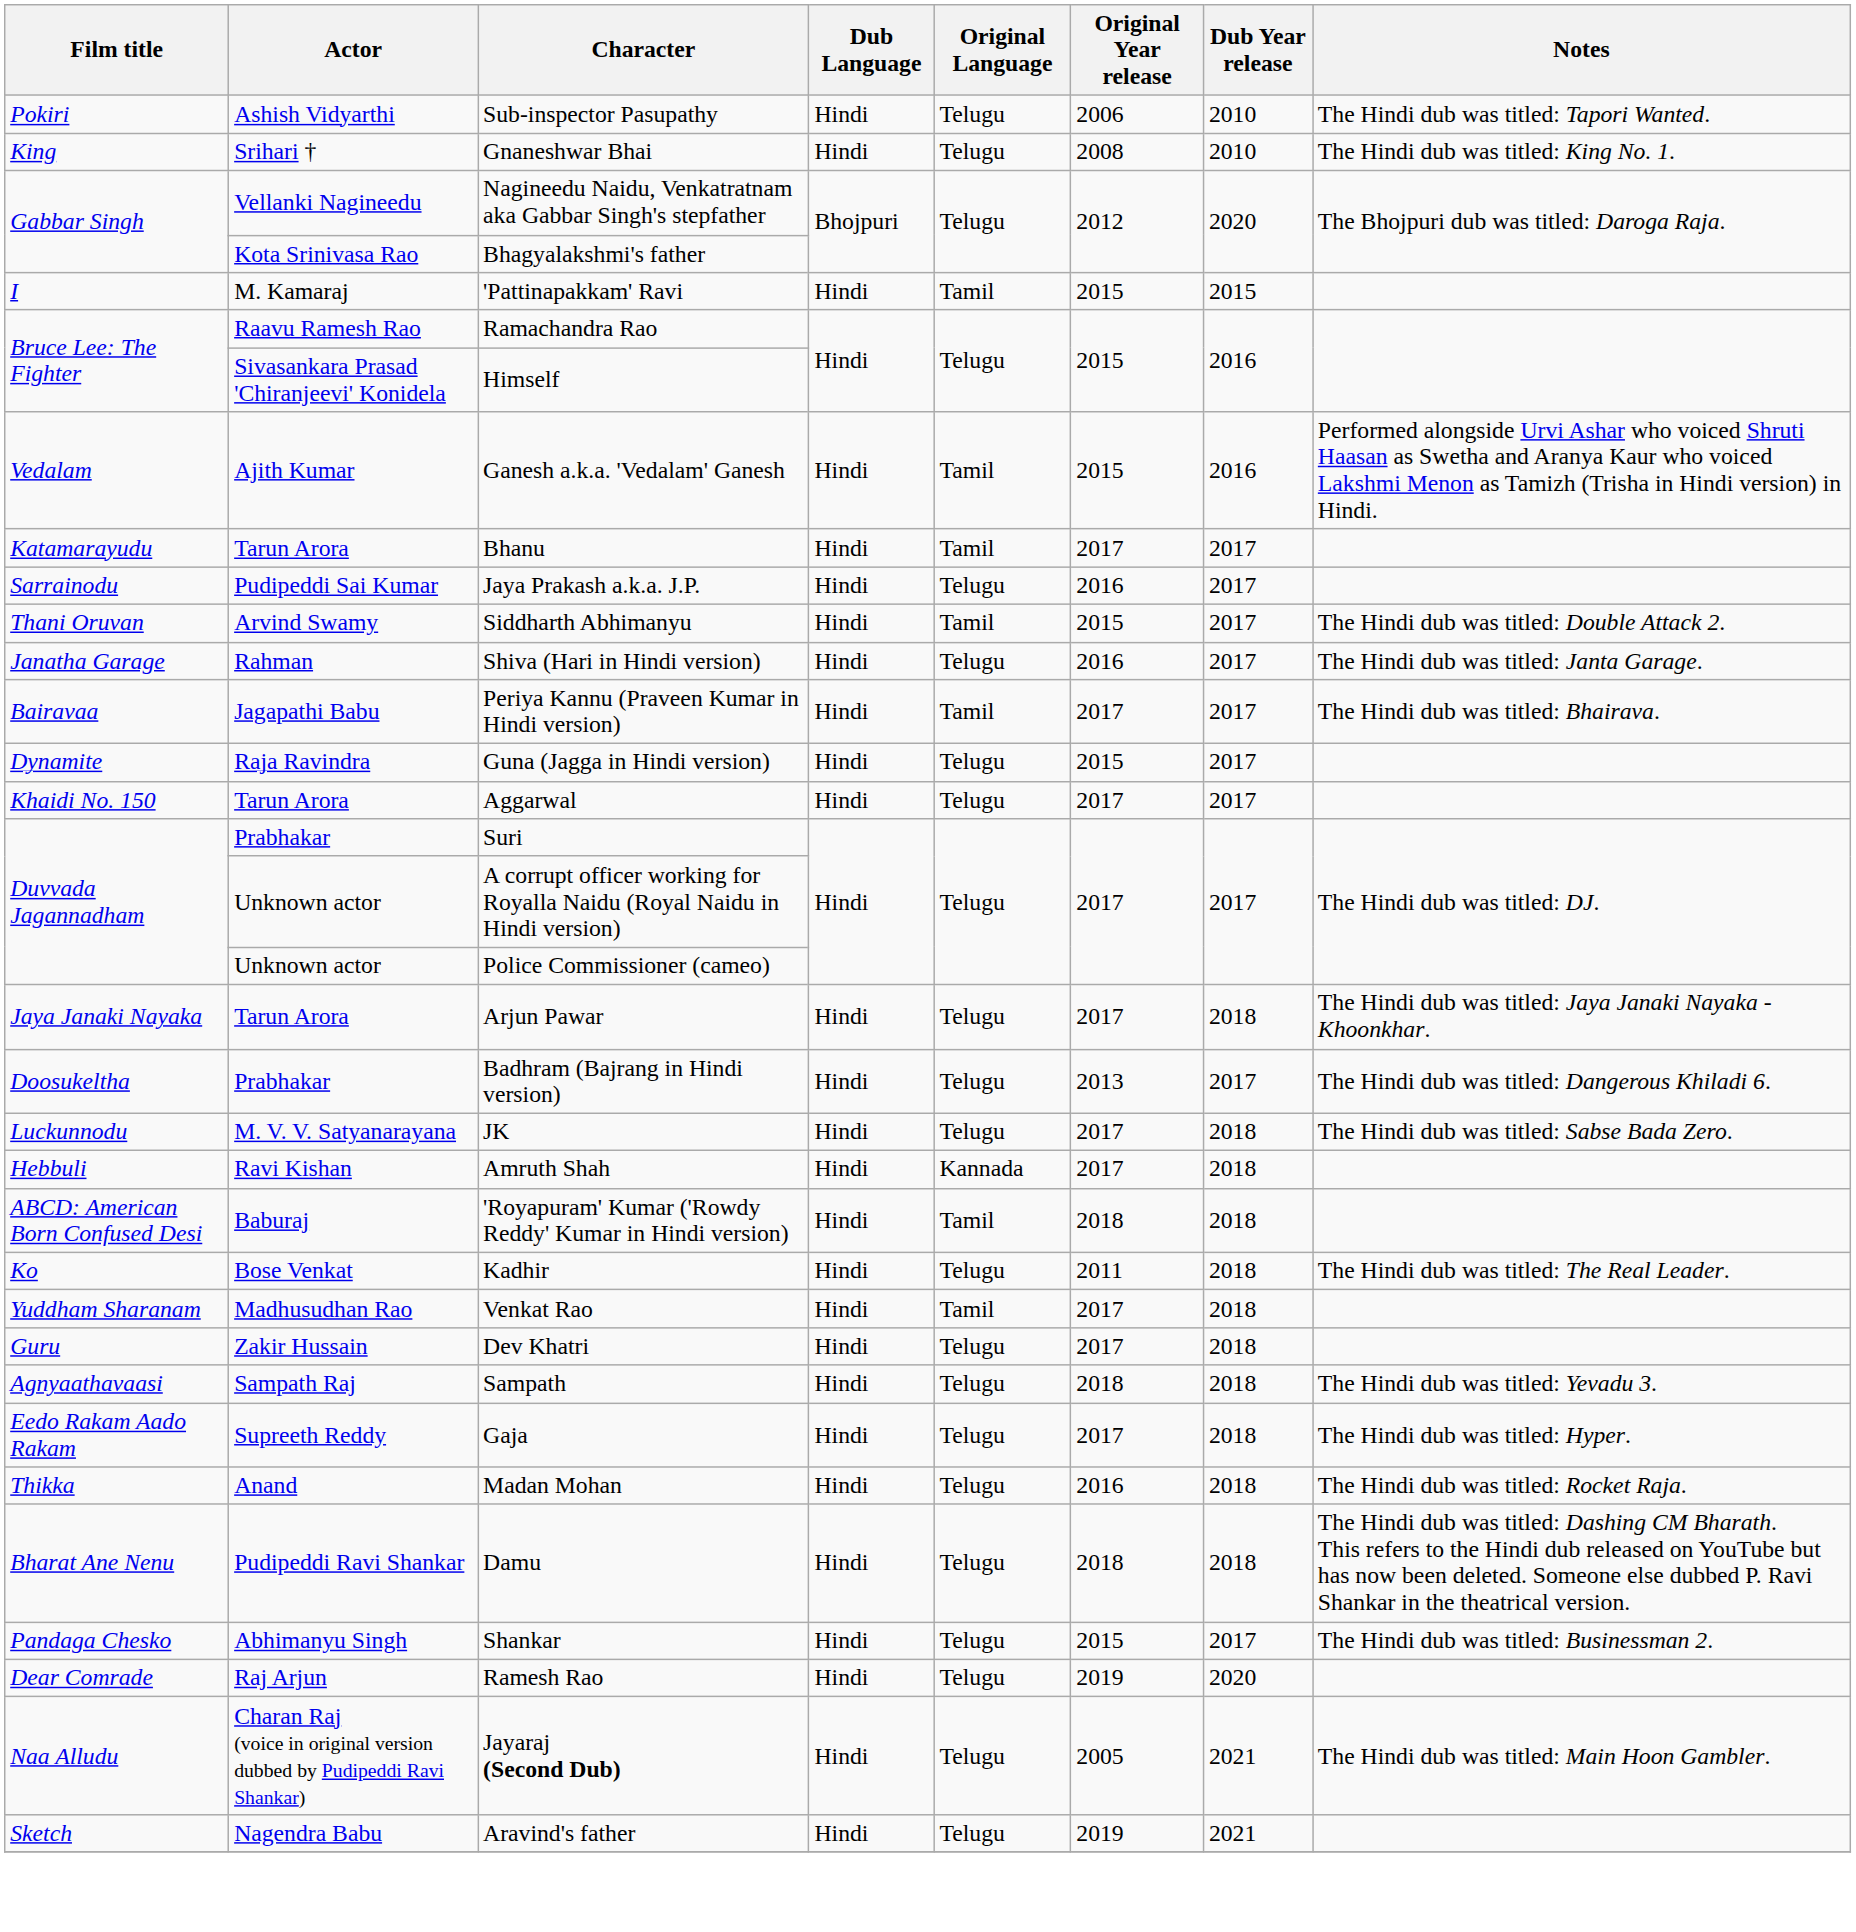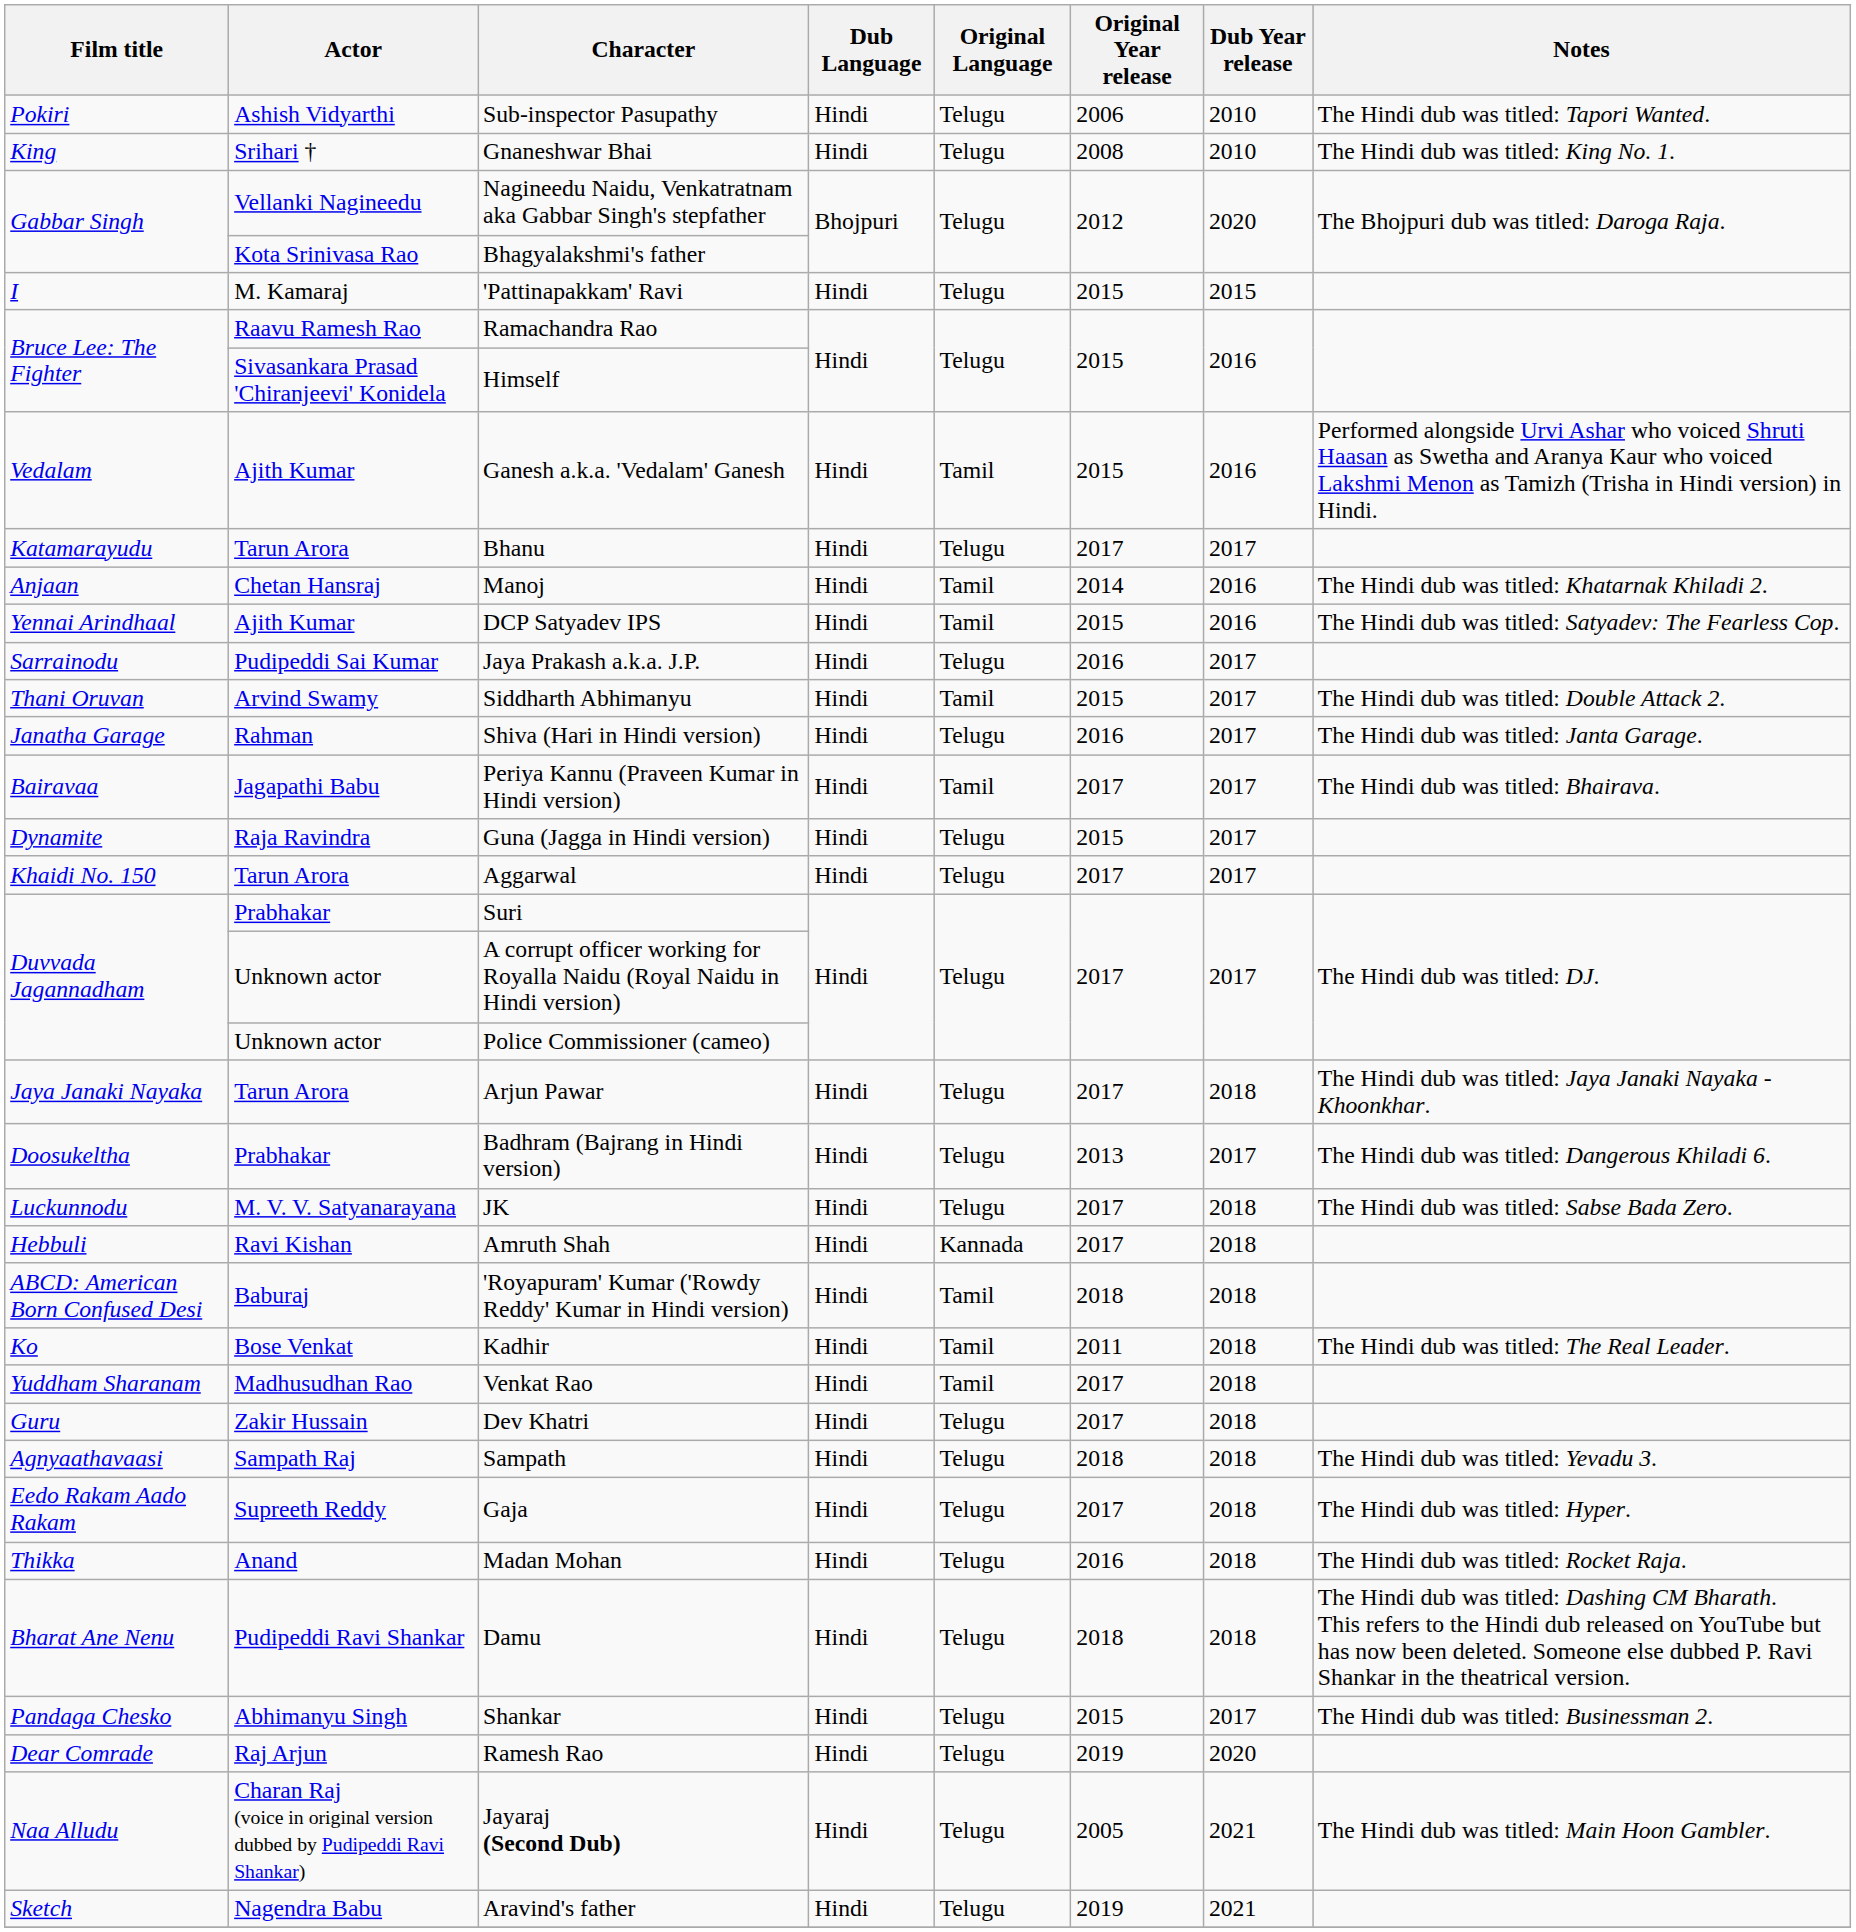'Pattinapakkam' Ravi | Original Language: Tamil -> Telugu
Bhanu | Original Language: Tamil -> Telugu
+ row: Anjaan | Chetan Hansraj | Manoj | Hindi | Tamil | 2014 | 2016 | The Hindi dub was titled: Khatarnak Khiladi 2.
+ row: Yennai Arindhaal | Ajith Kumar | DCP Satyadev IPS | Hindi | Tamil | 2015 | 2016 | The Hindi dub was titled: Satyadev: The Fearless Cop.
Kadhir | Original Language: Telugu -> Tamil
